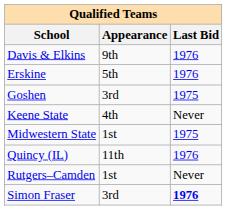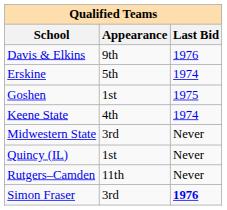Erskine | Last Bid: 1976 -> 1974
Goshen | Appearance: 3rd -> 1st
Keene State | Last Bid: Never -> 1974
Midwestern State | Appearance: 1st -> 3rd
Midwestern State | Last Bid: 1975 -> Never
Quincy (IL) | Appearance: 11th -> 1st
Quincy (IL) | Last Bid: 1976 -> Never
Rutgers–Camden | Appearance: 1st -> 11th
